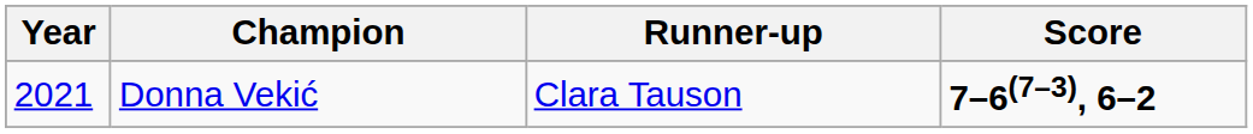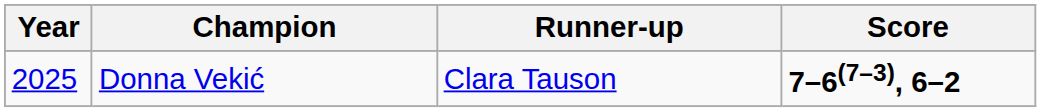Donna Vekić | Year: 2021 -> 2025
